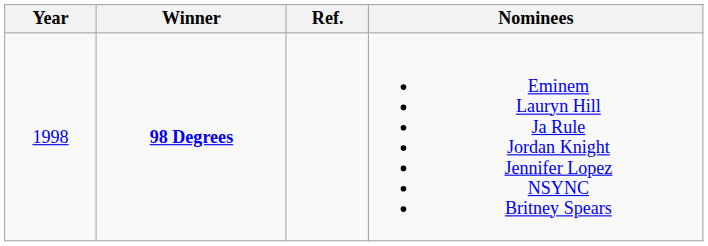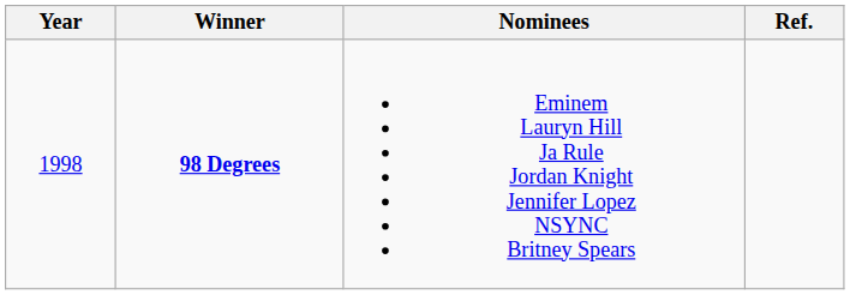columns swapped: Nominees <-> Ref.
